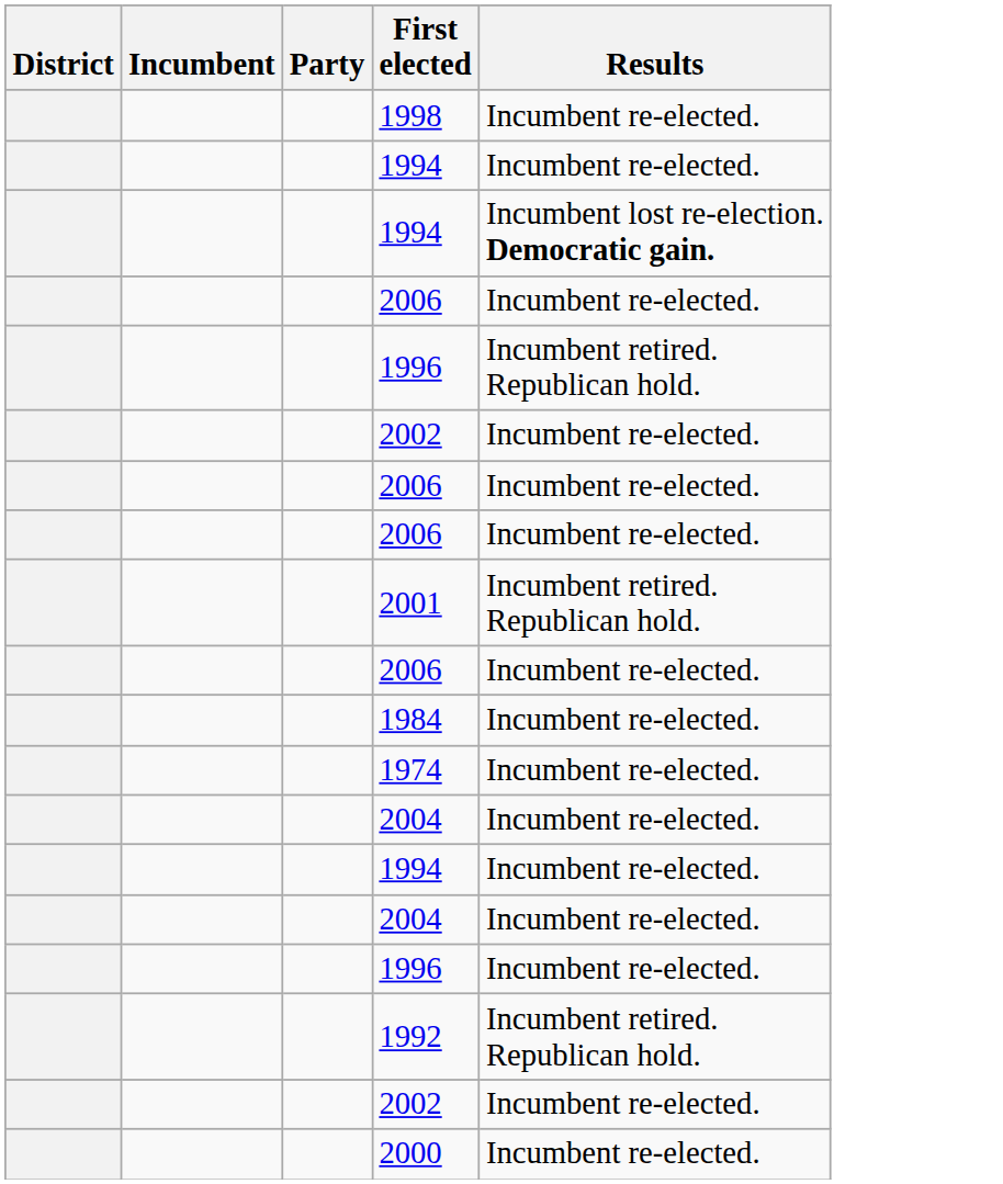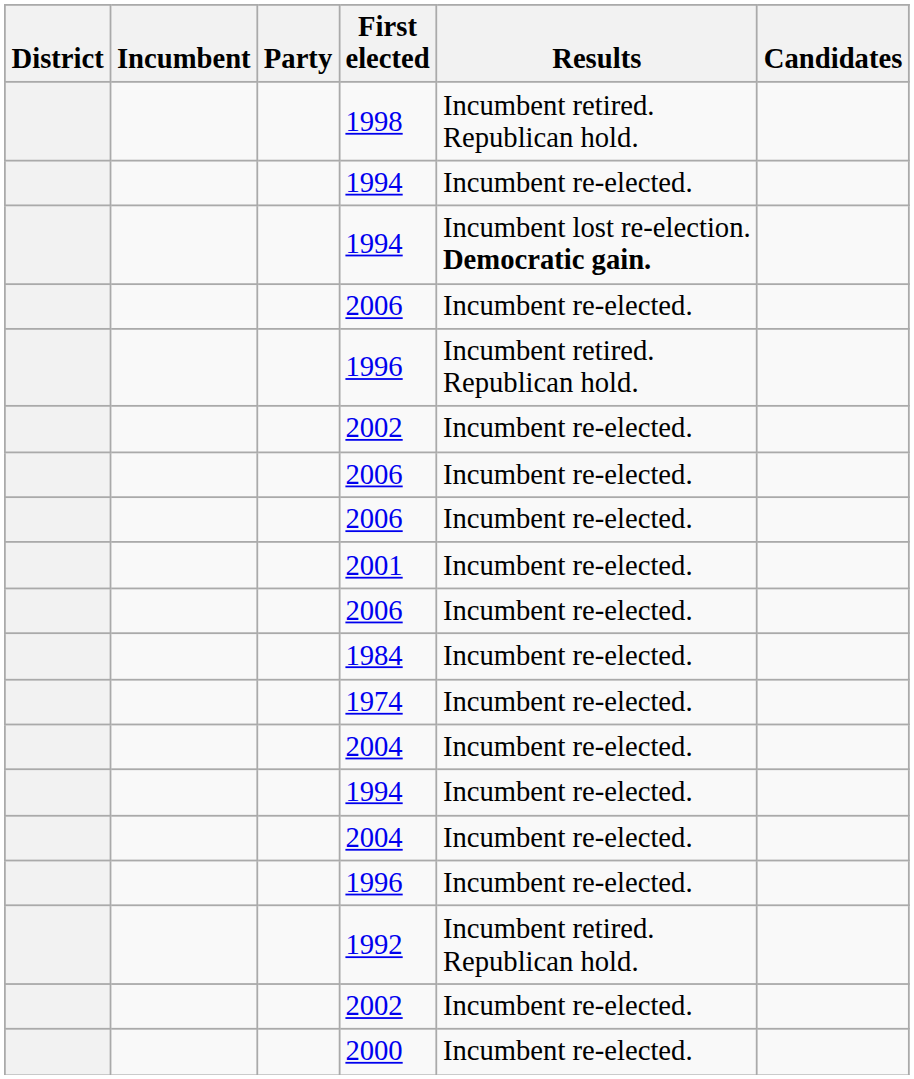+ column: Candidates
1998 | Results: Incumbent re-elected. -> Incumbent retired. Republican hold.
2001 | Results: Incumbent retired. Republican hold. -> Incumbent re-elected.
